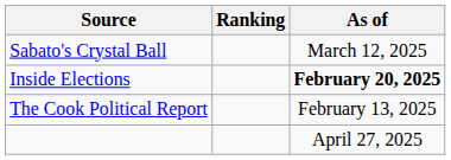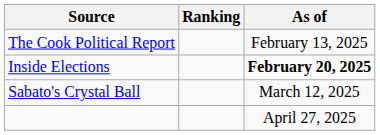rows swapped: The Cook Political Report <-> Sabato's Crystal Ball
